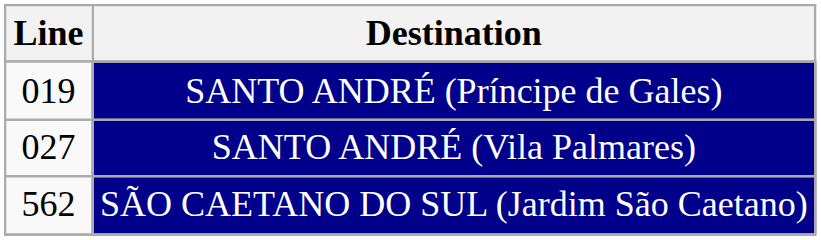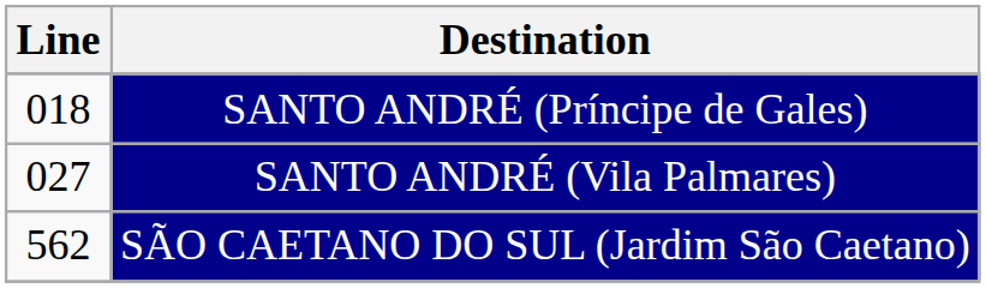SANTO ANDRÉ (Príncipe de Gales) | Line: 019 -> 018
